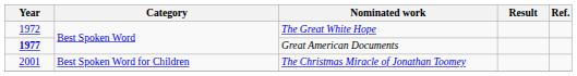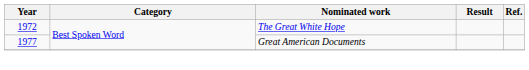Great American Documents | Year: bold -> normal
- row: 2001 | Best Spoken Word for Children | The Christmas Miracle of Jonathan Toomey
